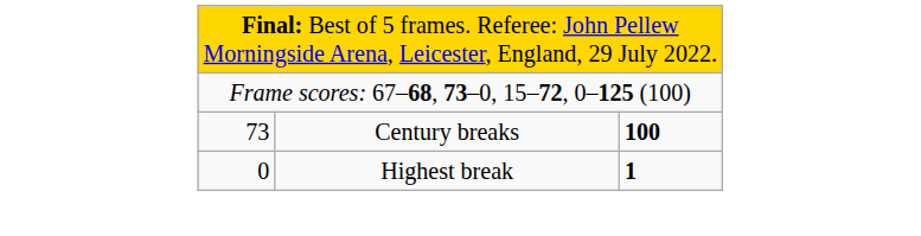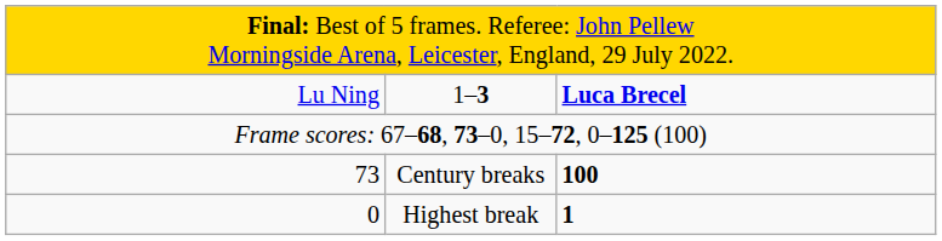+ row: Lu Ning | 1–3 | Luca Brecel
